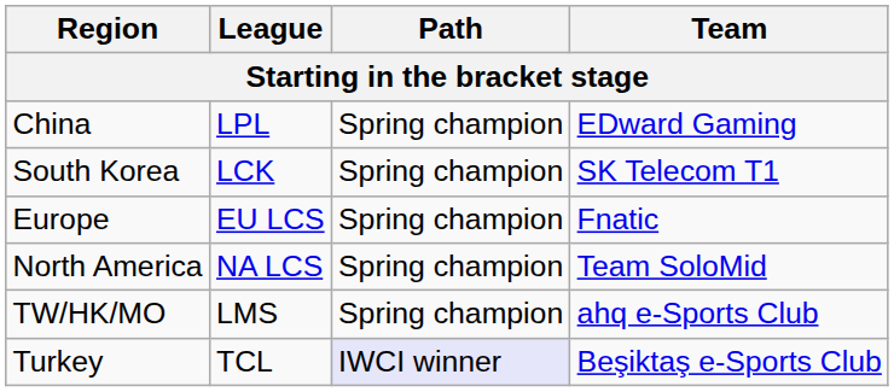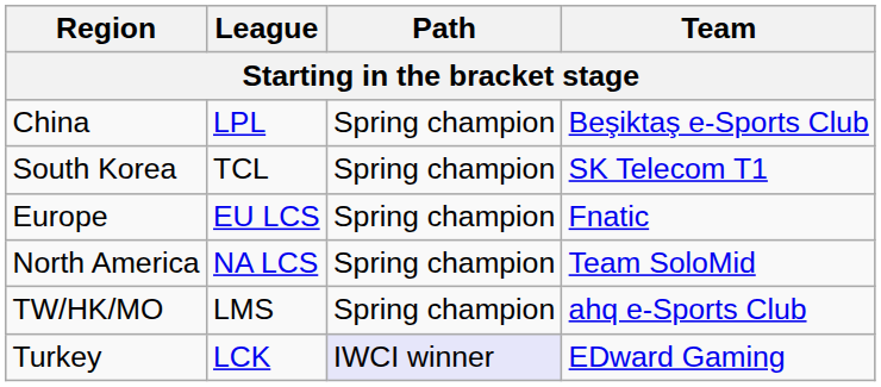China | Team: EDward Gaming -> Beşiktaş e-Sports Club
South Korea | League: LCK -> TCL
Turkey | League: TCL -> LCK
Turkey | Team: Beşiktaş e-Sports Club -> EDward Gaming
